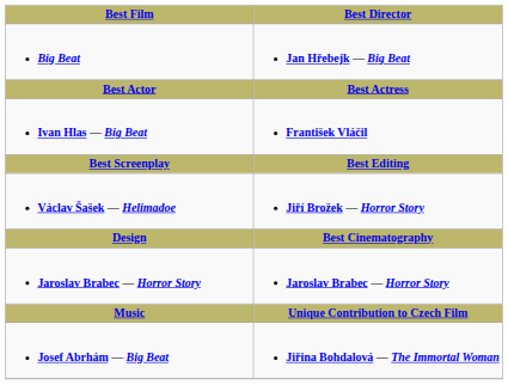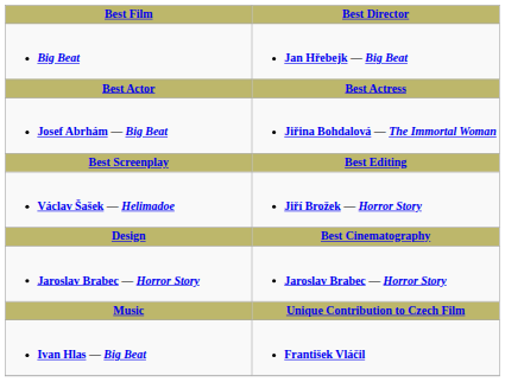rows swapped: Josef Abrhám — Big Beat <-> Ivan Hlas — Big Beat
